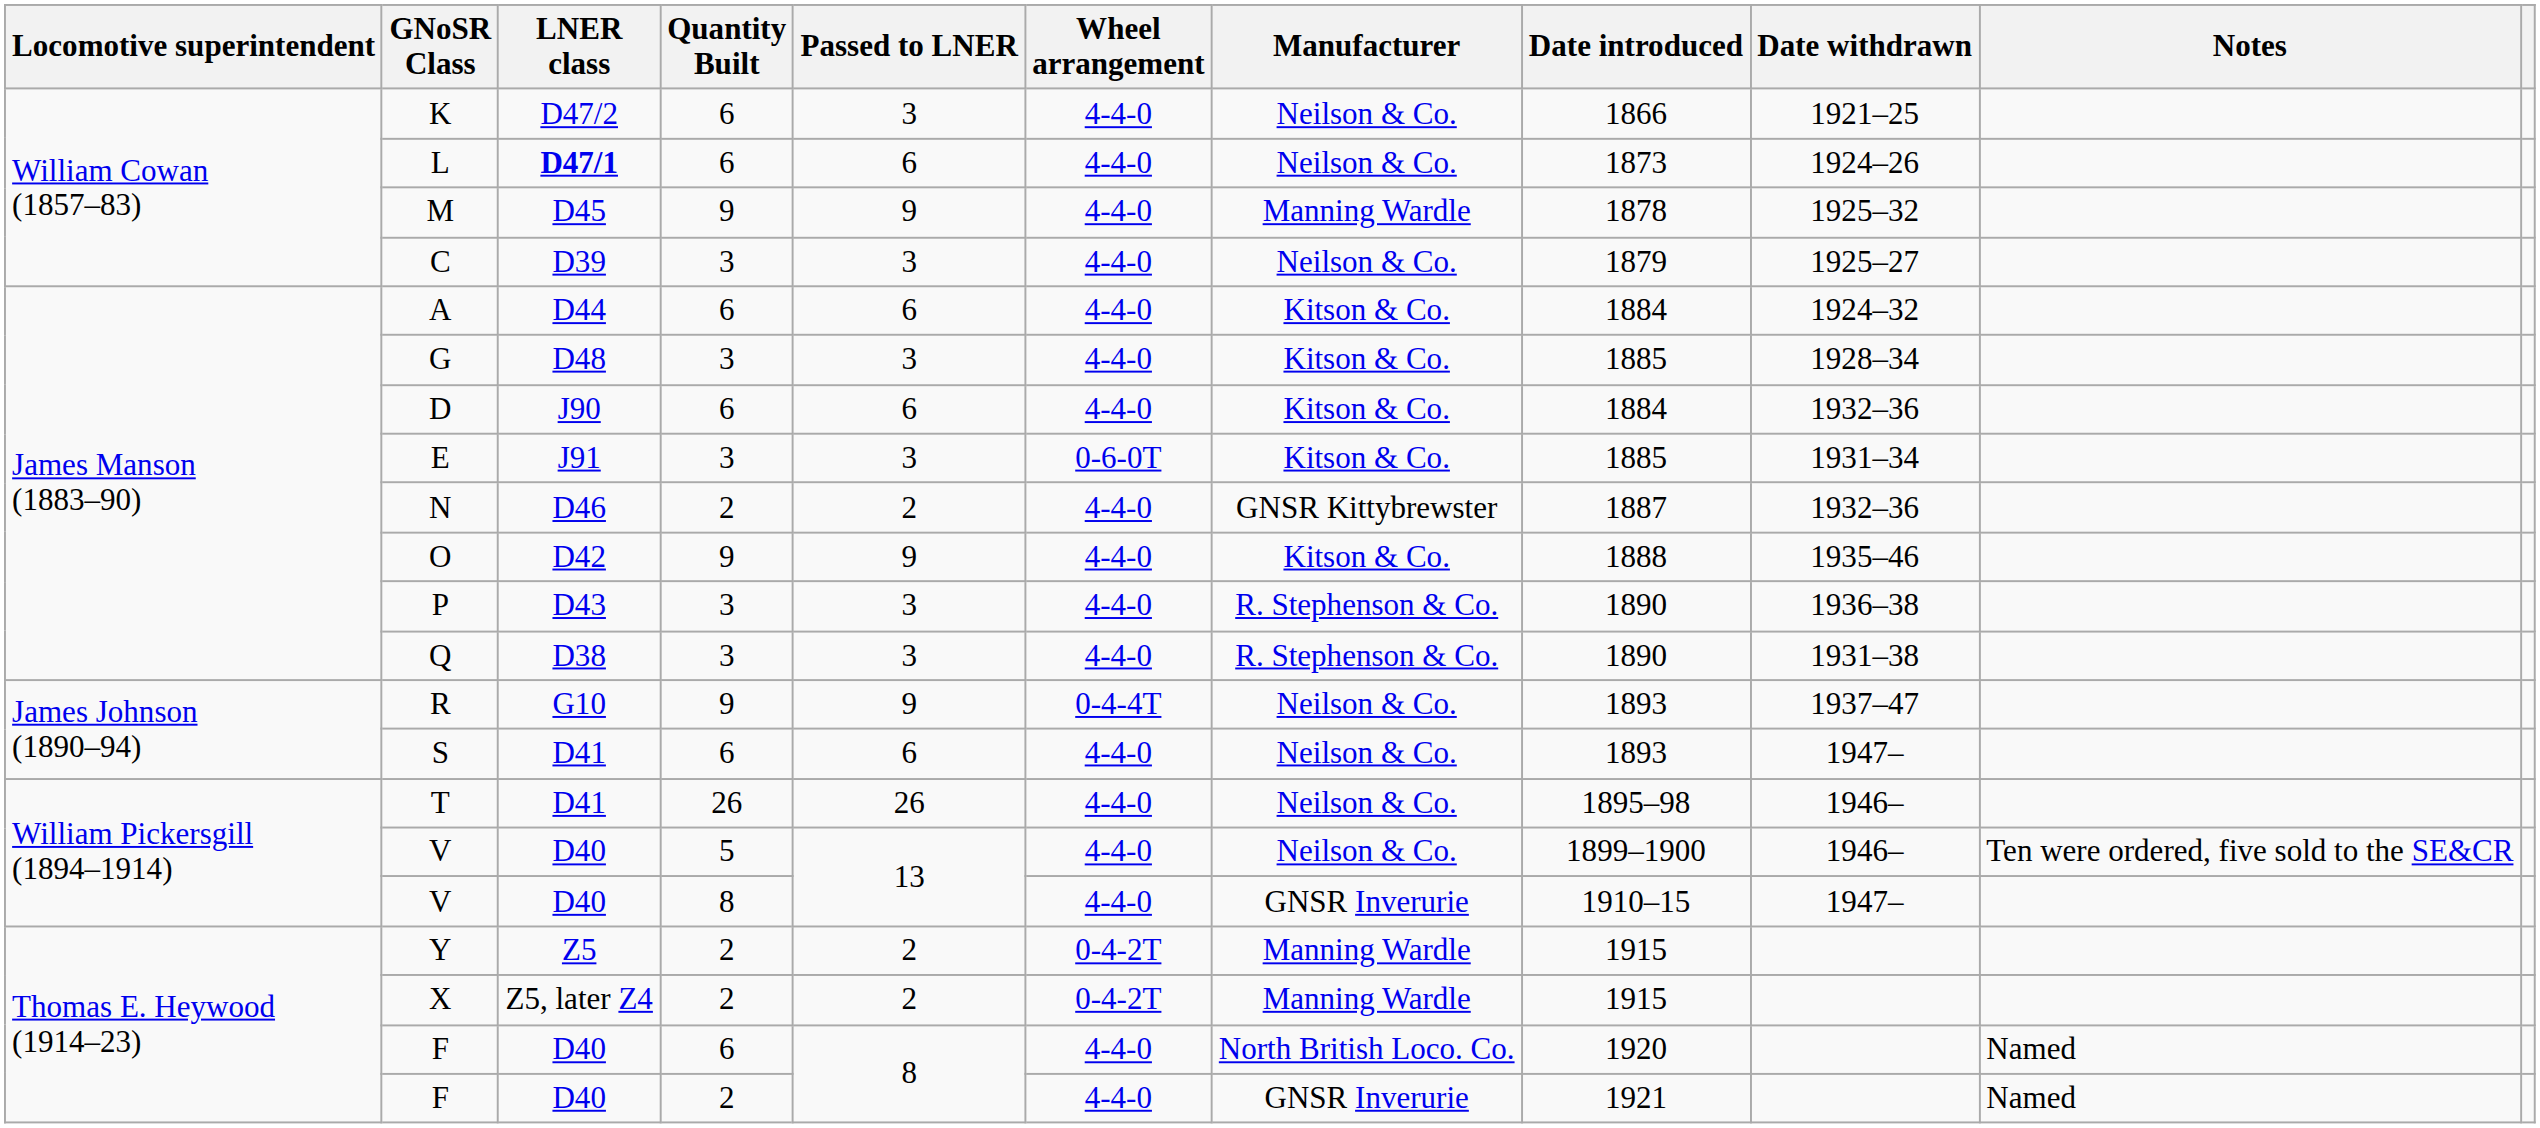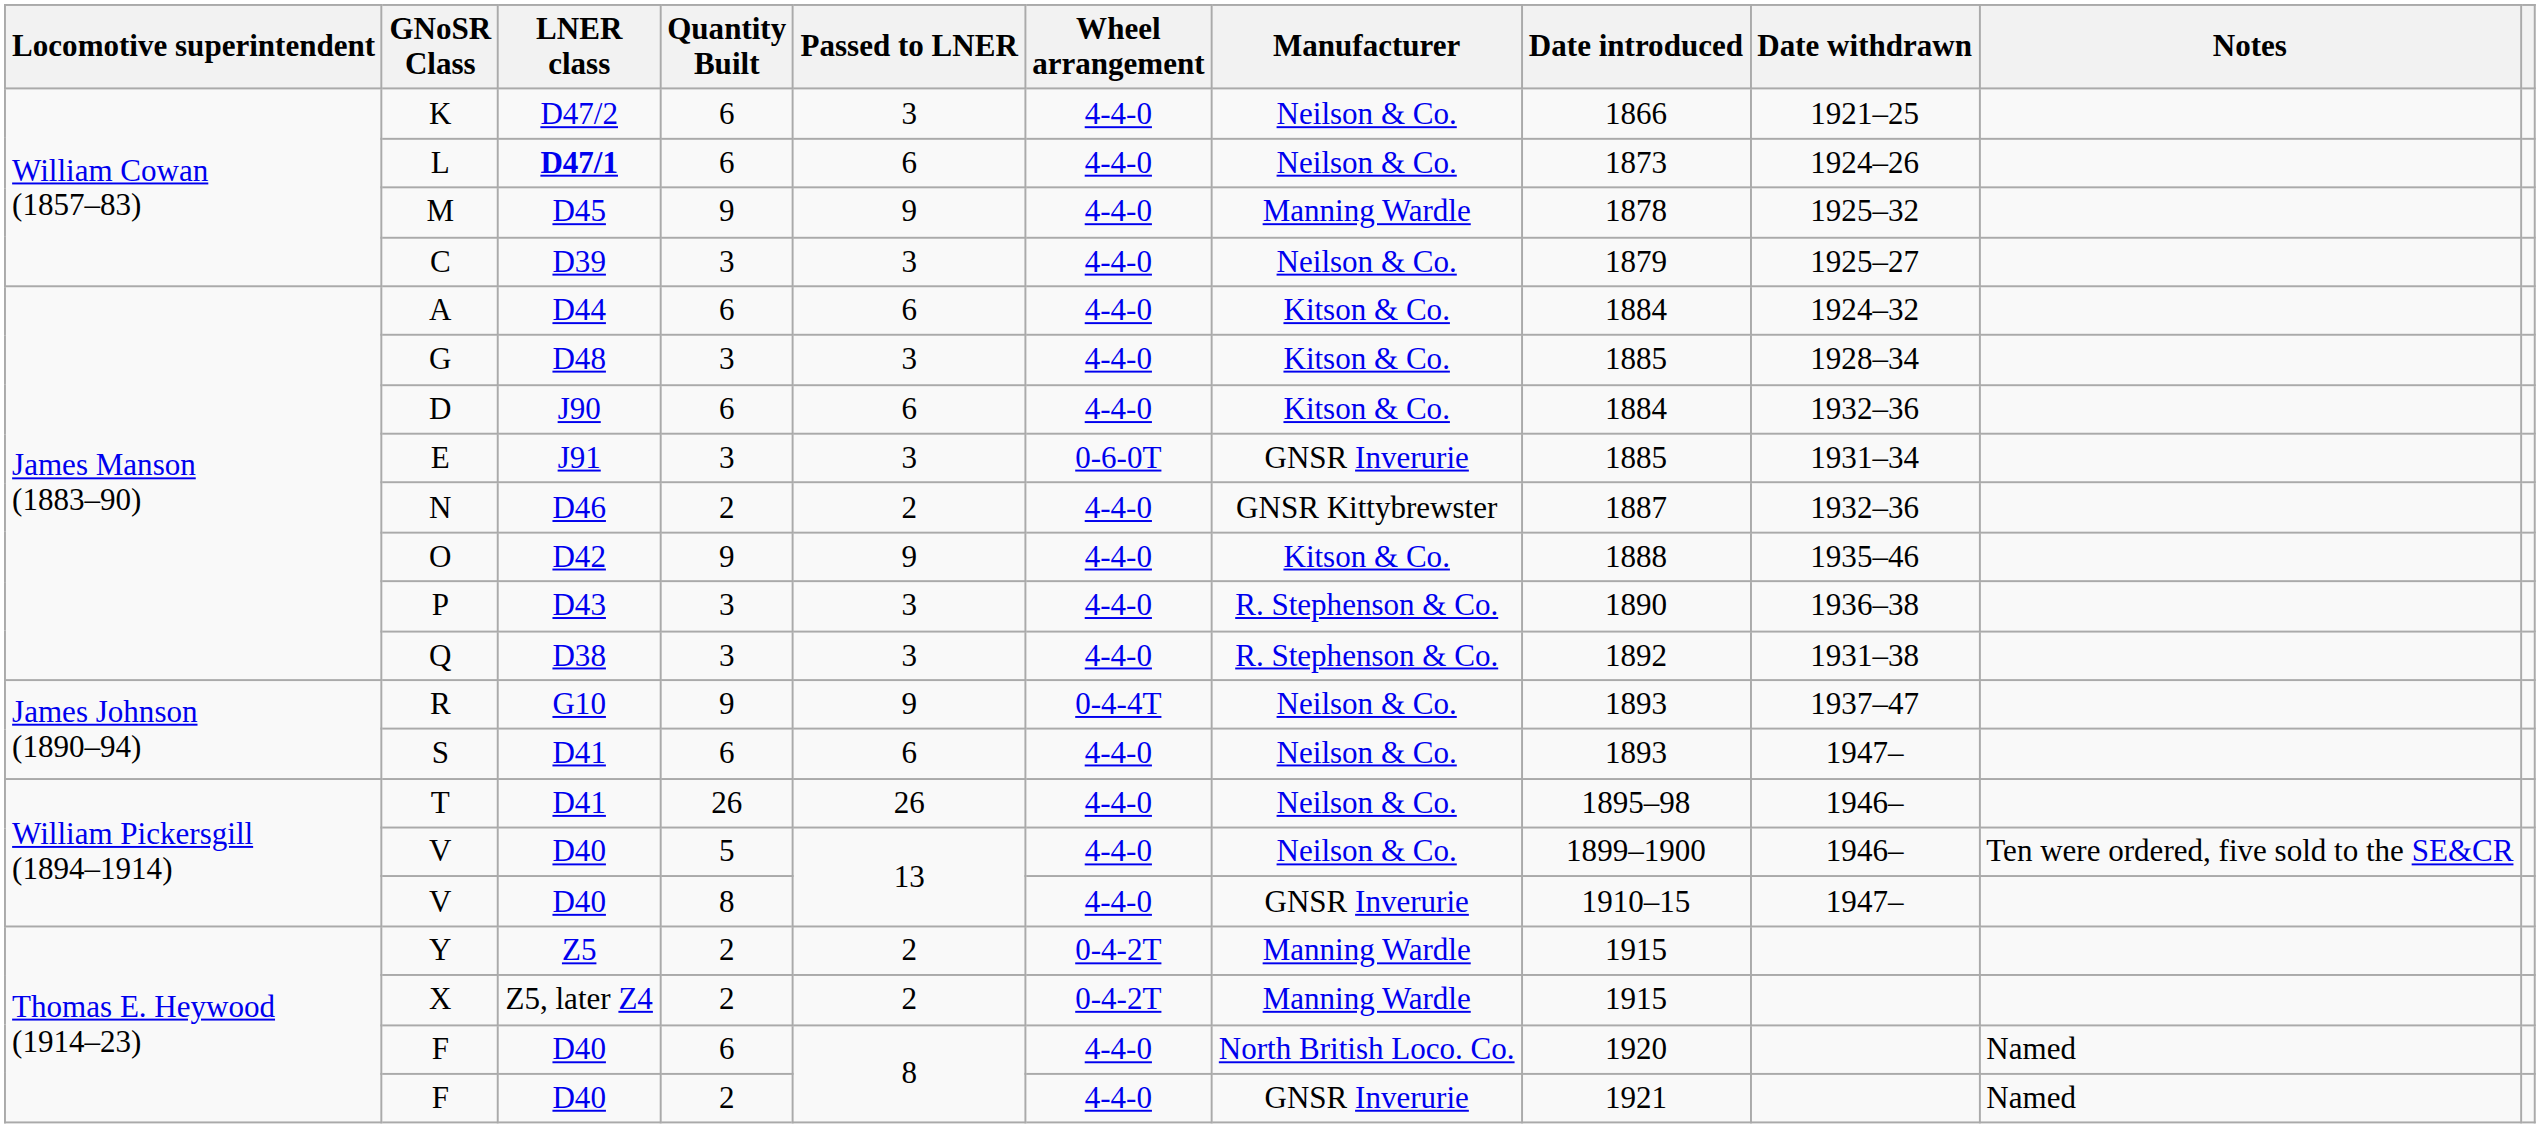E | Manufacturer: Kitson & Co. -> GNSR Inverurie
Q | Date introduced: 1890 -> 1892
